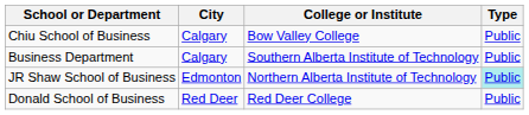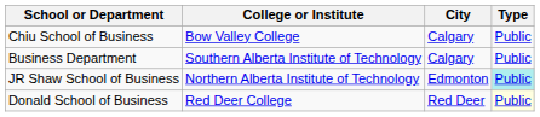columns swapped: College or Institute <-> City
Donald School of Business | Type: no background -> lightyellow background
